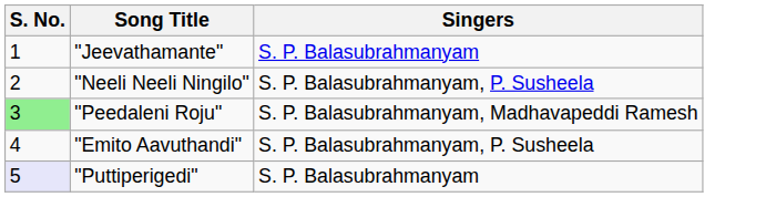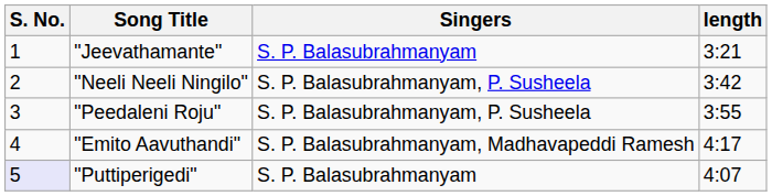+ column: length | 3:21 | 3:42 | 3:55 | 4:17 | 4:07
"Peedaleni Roju" | S. No.: lightgreen background -> no background
"Peedaleni Roju" | Singers: S. P. Balasubrahmanyam, Madhavapeddi Ramesh -> S. P. Balasubrahmanyam, P. Susheela
"Emito Aavuthandi" | Singers: S. P. Balasubrahmanyam, P. Susheela -> S. P. Balasubrahmanyam, Madhavapeddi Ramesh
